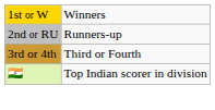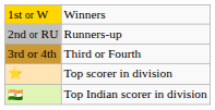+ row: ⭐ | Top scorer in division
